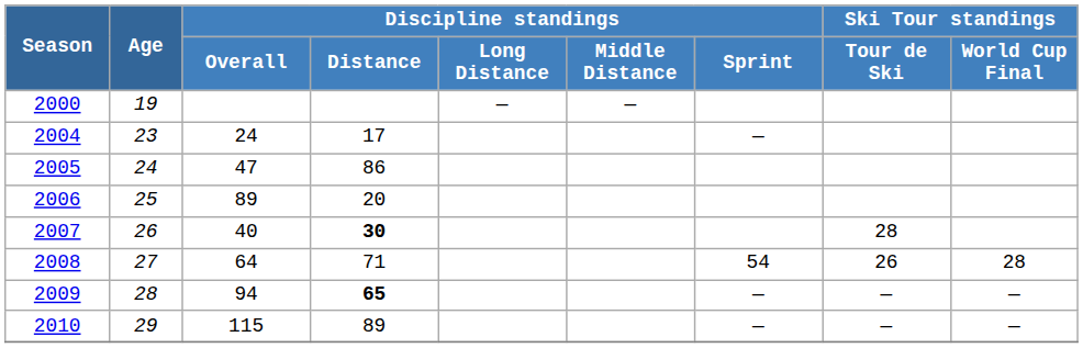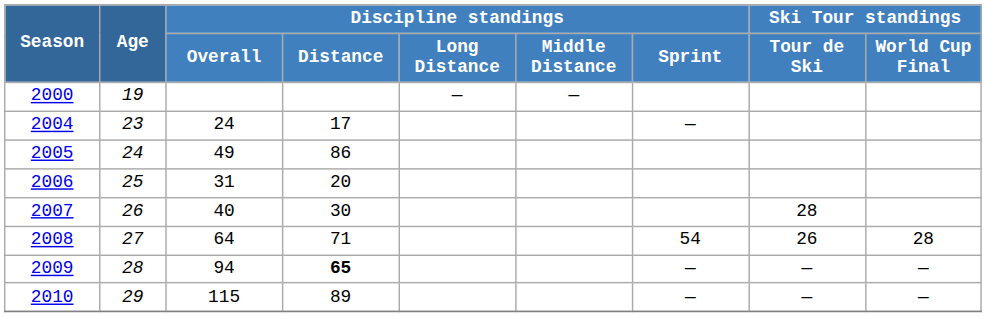2005 | Discipline standings / Overall: 47 -> 49
2006 | Discipline standings / Overall: 89 -> 31
2007 | Discipline standings / Distance: bold -> normal
